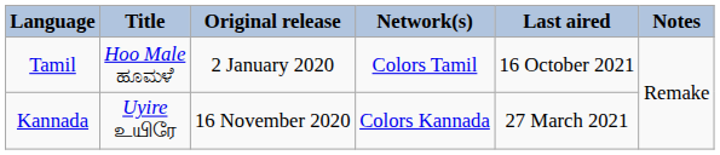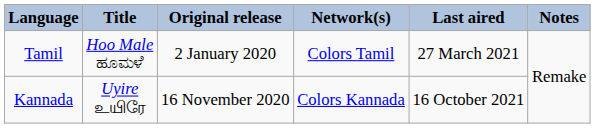Tamil | Last aired: 16 October 2021 -> 27 March 2021
Kannada | Last aired: 27 March 2021 -> 16 October 2021
